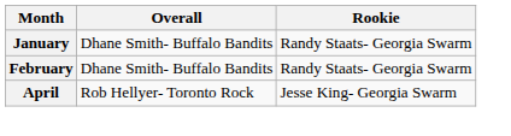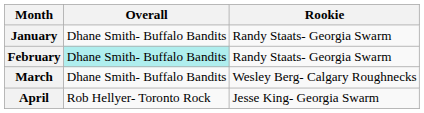February | Overall: no background -> paleturquoise background
+ row: March | Dhane Smith- Buffalo Bandits | Wesley Berg- Calgary Roughnecks
